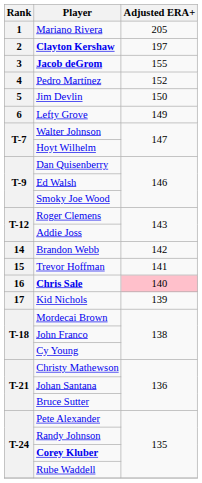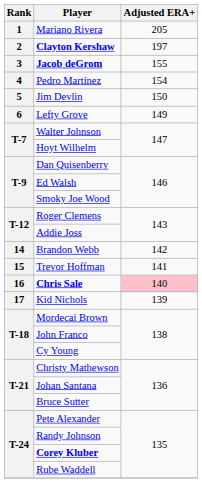Pedro Martínez | Adjusted ERA+: 152 -> 154
